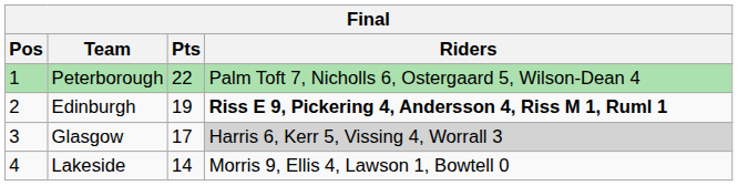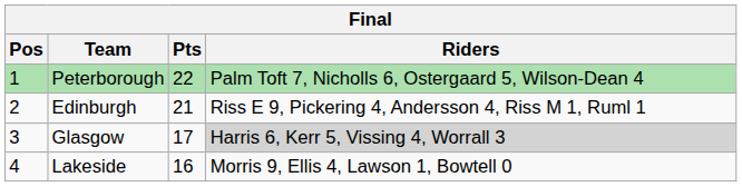Edinburgh | Pts: 19 -> 21
Edinburgh | Riders: bold -> normal
Lakeside | Pts: 14 -> 16
